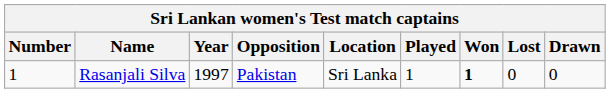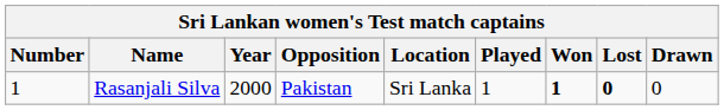Rasanjali Silva | Year: 1997 -> 2000
Rasanjali Silva | Lost: normal -> bold
